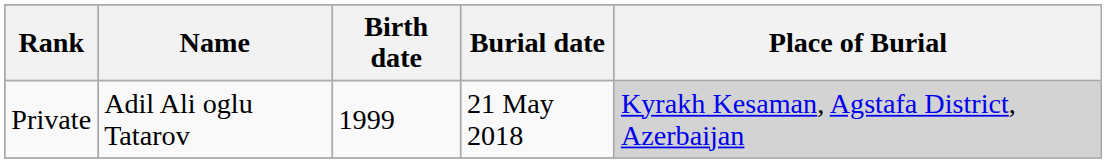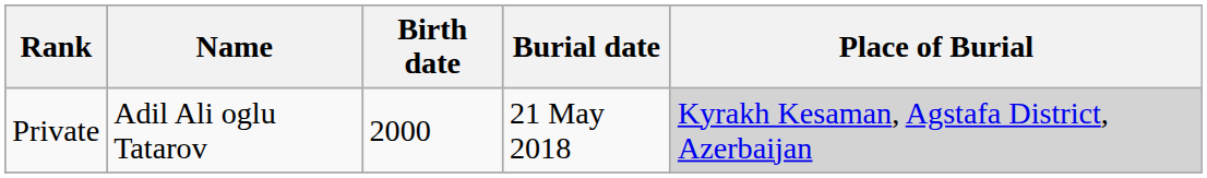Private | Birth date: 1999 -> 2000
